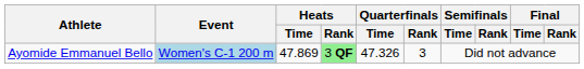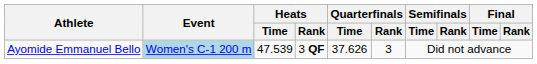Ayomide Emmanuel Bello | Heats / Time: 47.869 -> 47.539
Ayomide Emmanuel Bello | Heats / Rank: lightgreen background -> no background
Ayomide Emmanuel Bello | Quarterfinals / Time: 47.326 -> 37.626
